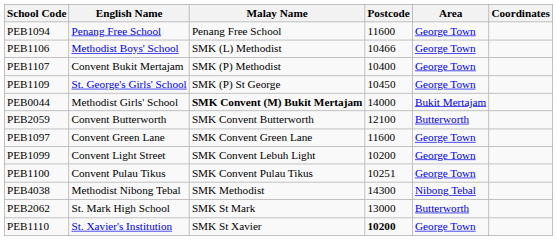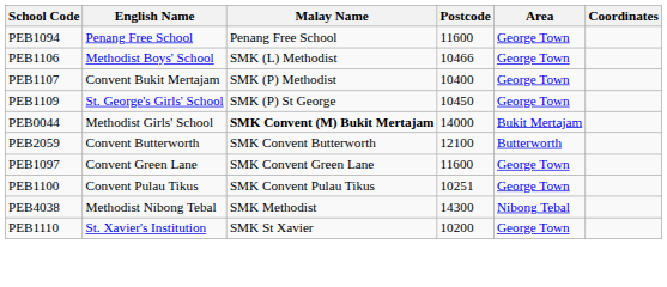- row: PEB1099 | Convent Light Street | SMK Convent Lebuh Light | 10200 | George Town
- row: PEB2062 | St. Mark High School | SMK St Mark | 13000 | Butterworth
PEB1110 | Postcode: bold -> normal
